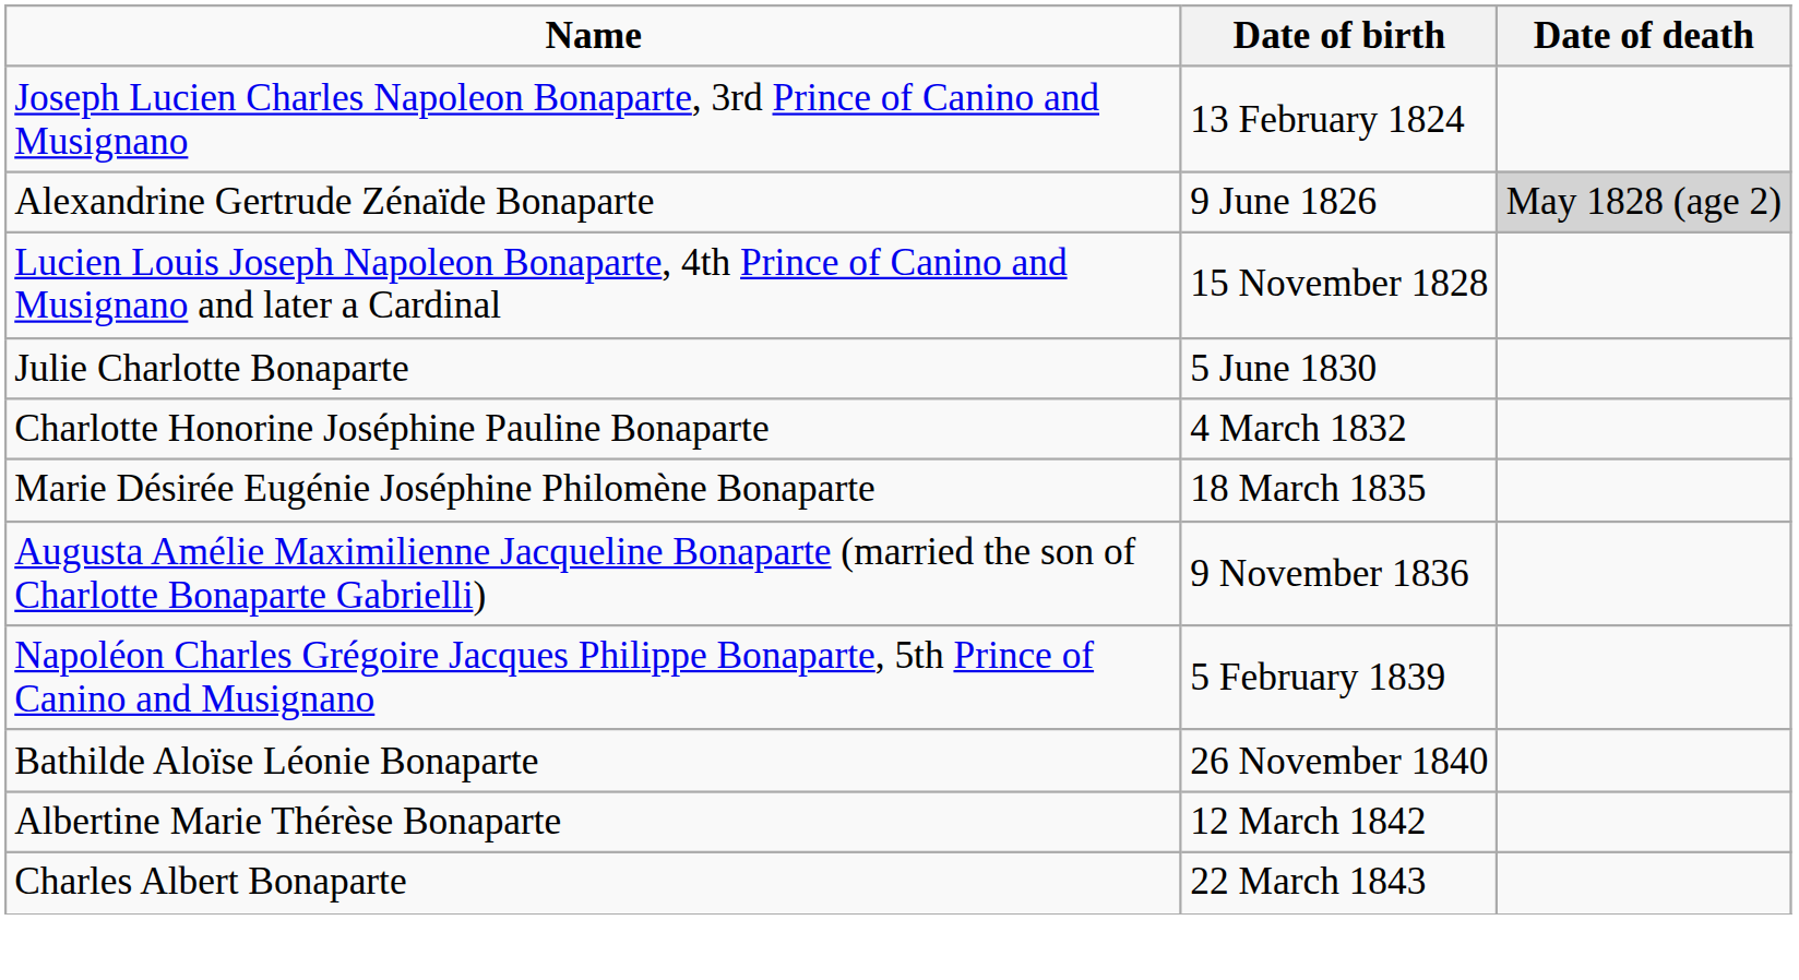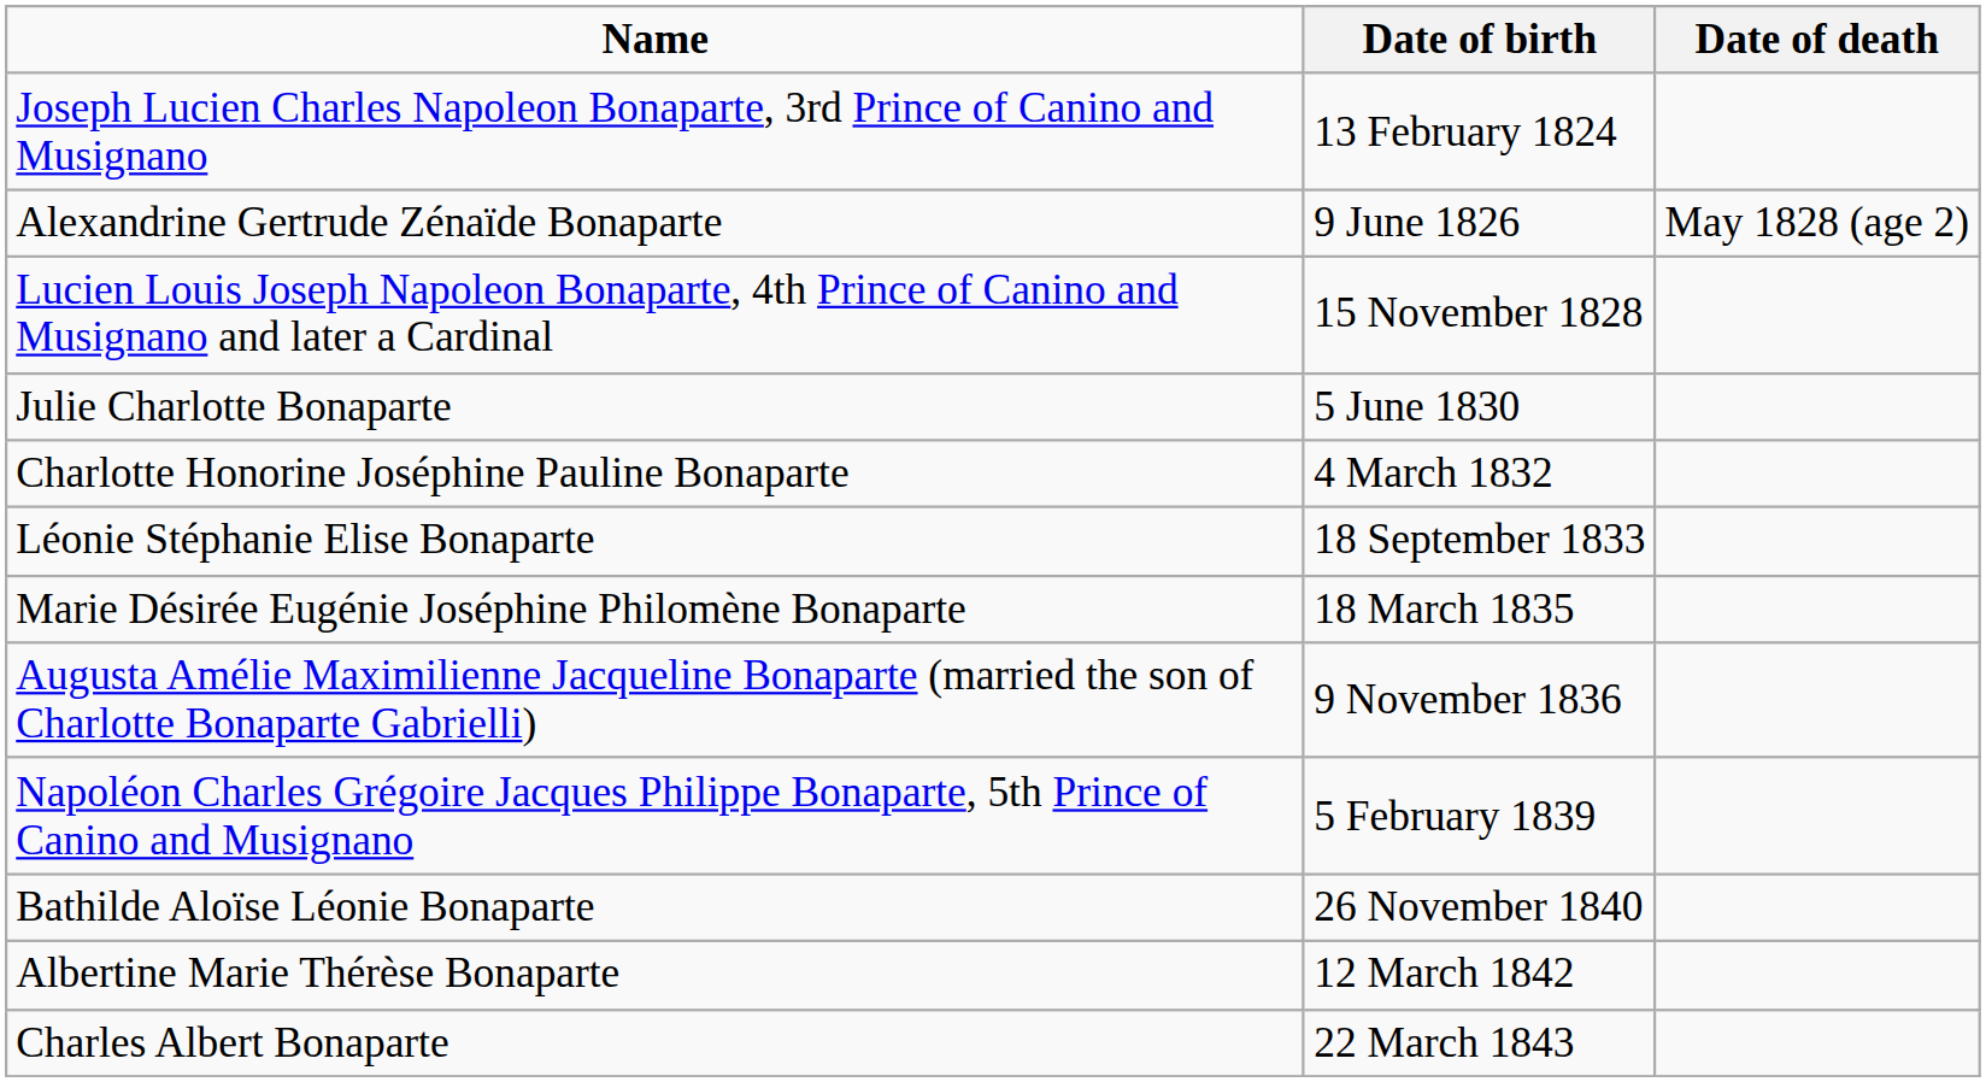Alexandrine Gertrude Zénaïde Bonaparte | Date of death: lightgrey background -> no background
+ row: Léonie Stéphanie Elise Bonaparte | 18 September 1833
